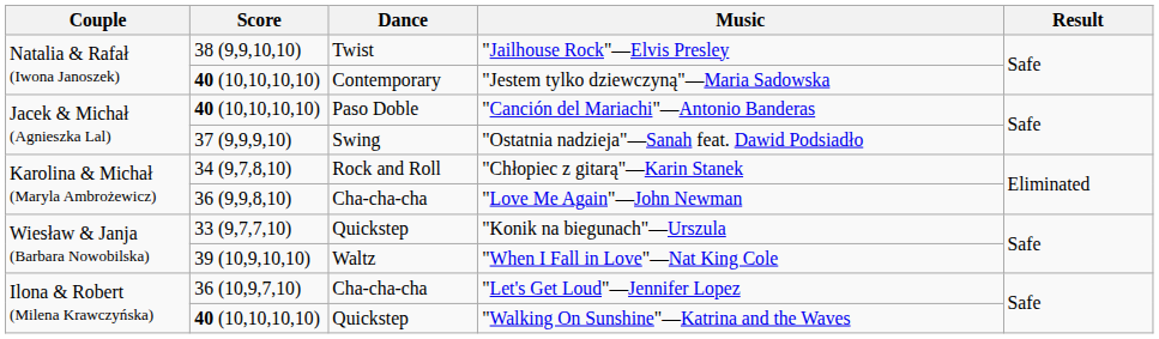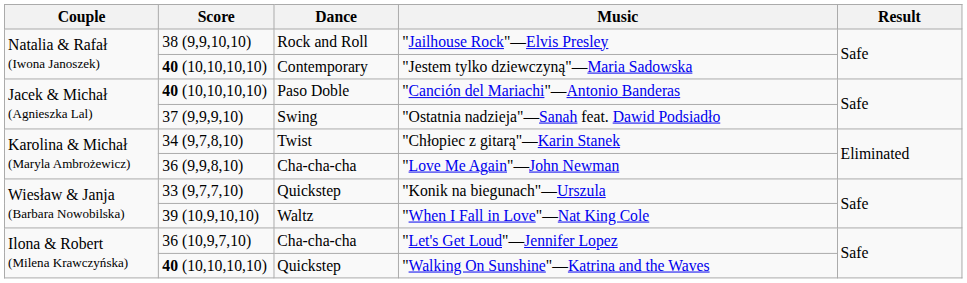"Jailhouse Rock"—Elvis Presley | Dance: Twist -> Rock and Roll
"Chłopiec z gitarą"—Karin Stanek | Dance: Rock and Roll -> Twist
